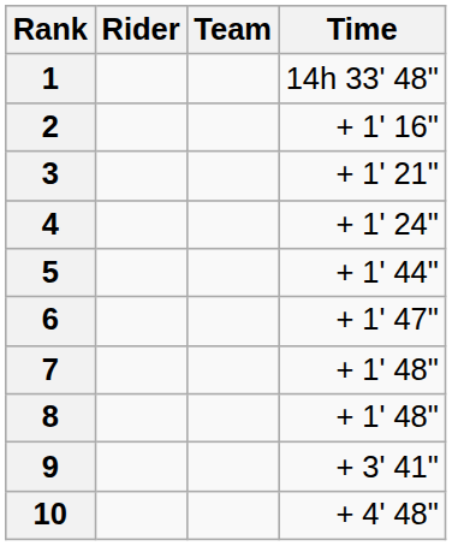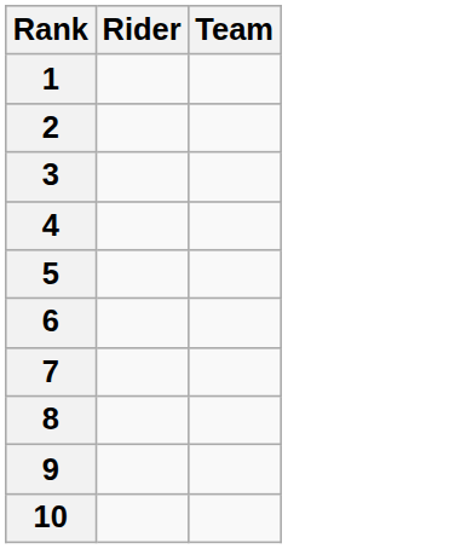- column: Time | 14h 33' 48" | + 1' 16" | + 1' 21" | + 1' 24" | + 1' 44" | + 1' 47" | + 1' 48" | + 1' 48" | + 3' 41" | + 4' 48"
